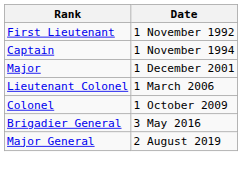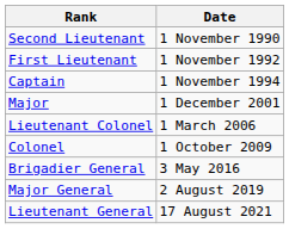+ row: Second Lieutenant | 1 November 1990
+ row: Lieutenant General | 17 August 2021
